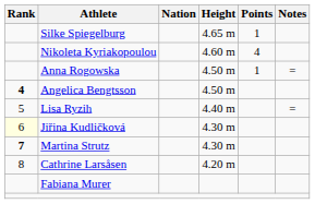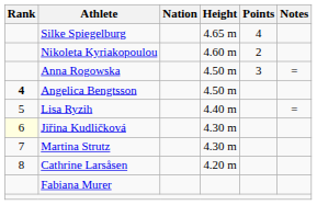Silke Spiegelburg | Points: 1 -> 4
Nikoleta Kyriakopoulou | Points: 4 -> 2
Anna Rogowska | Points: 1 -> 3
Martina Strutz | Rank: bold -> normal
